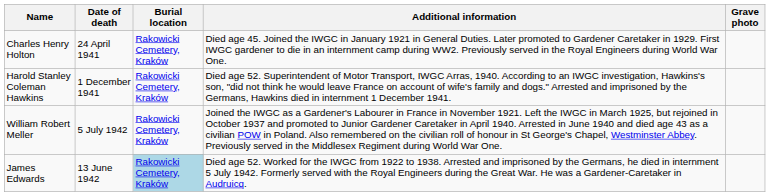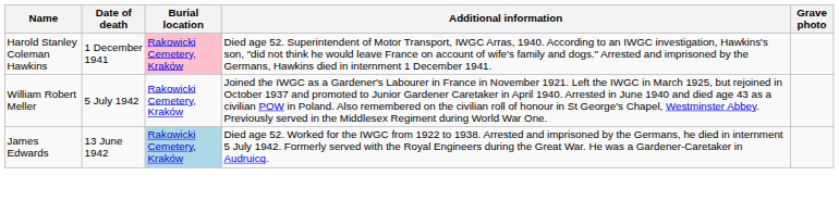- row: Charles Henry Holton | 24 April 1941 | Rakowicki Cemetery, Kraków | Died age 45. Joined the IWGC in January 1921 in General Duties. Later promoted to Gardener Caretaker in 1929. First IWGC gardener to die in an internment camp during WW2. Previously served in the Royal Engineers during World War One.
Harold Stanley Coleman Hawkins | Burial location: no background -> pink background
